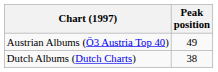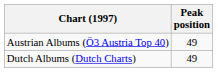Dutch Albums (Dutch Charts) | Peak position: 38 -> 49
